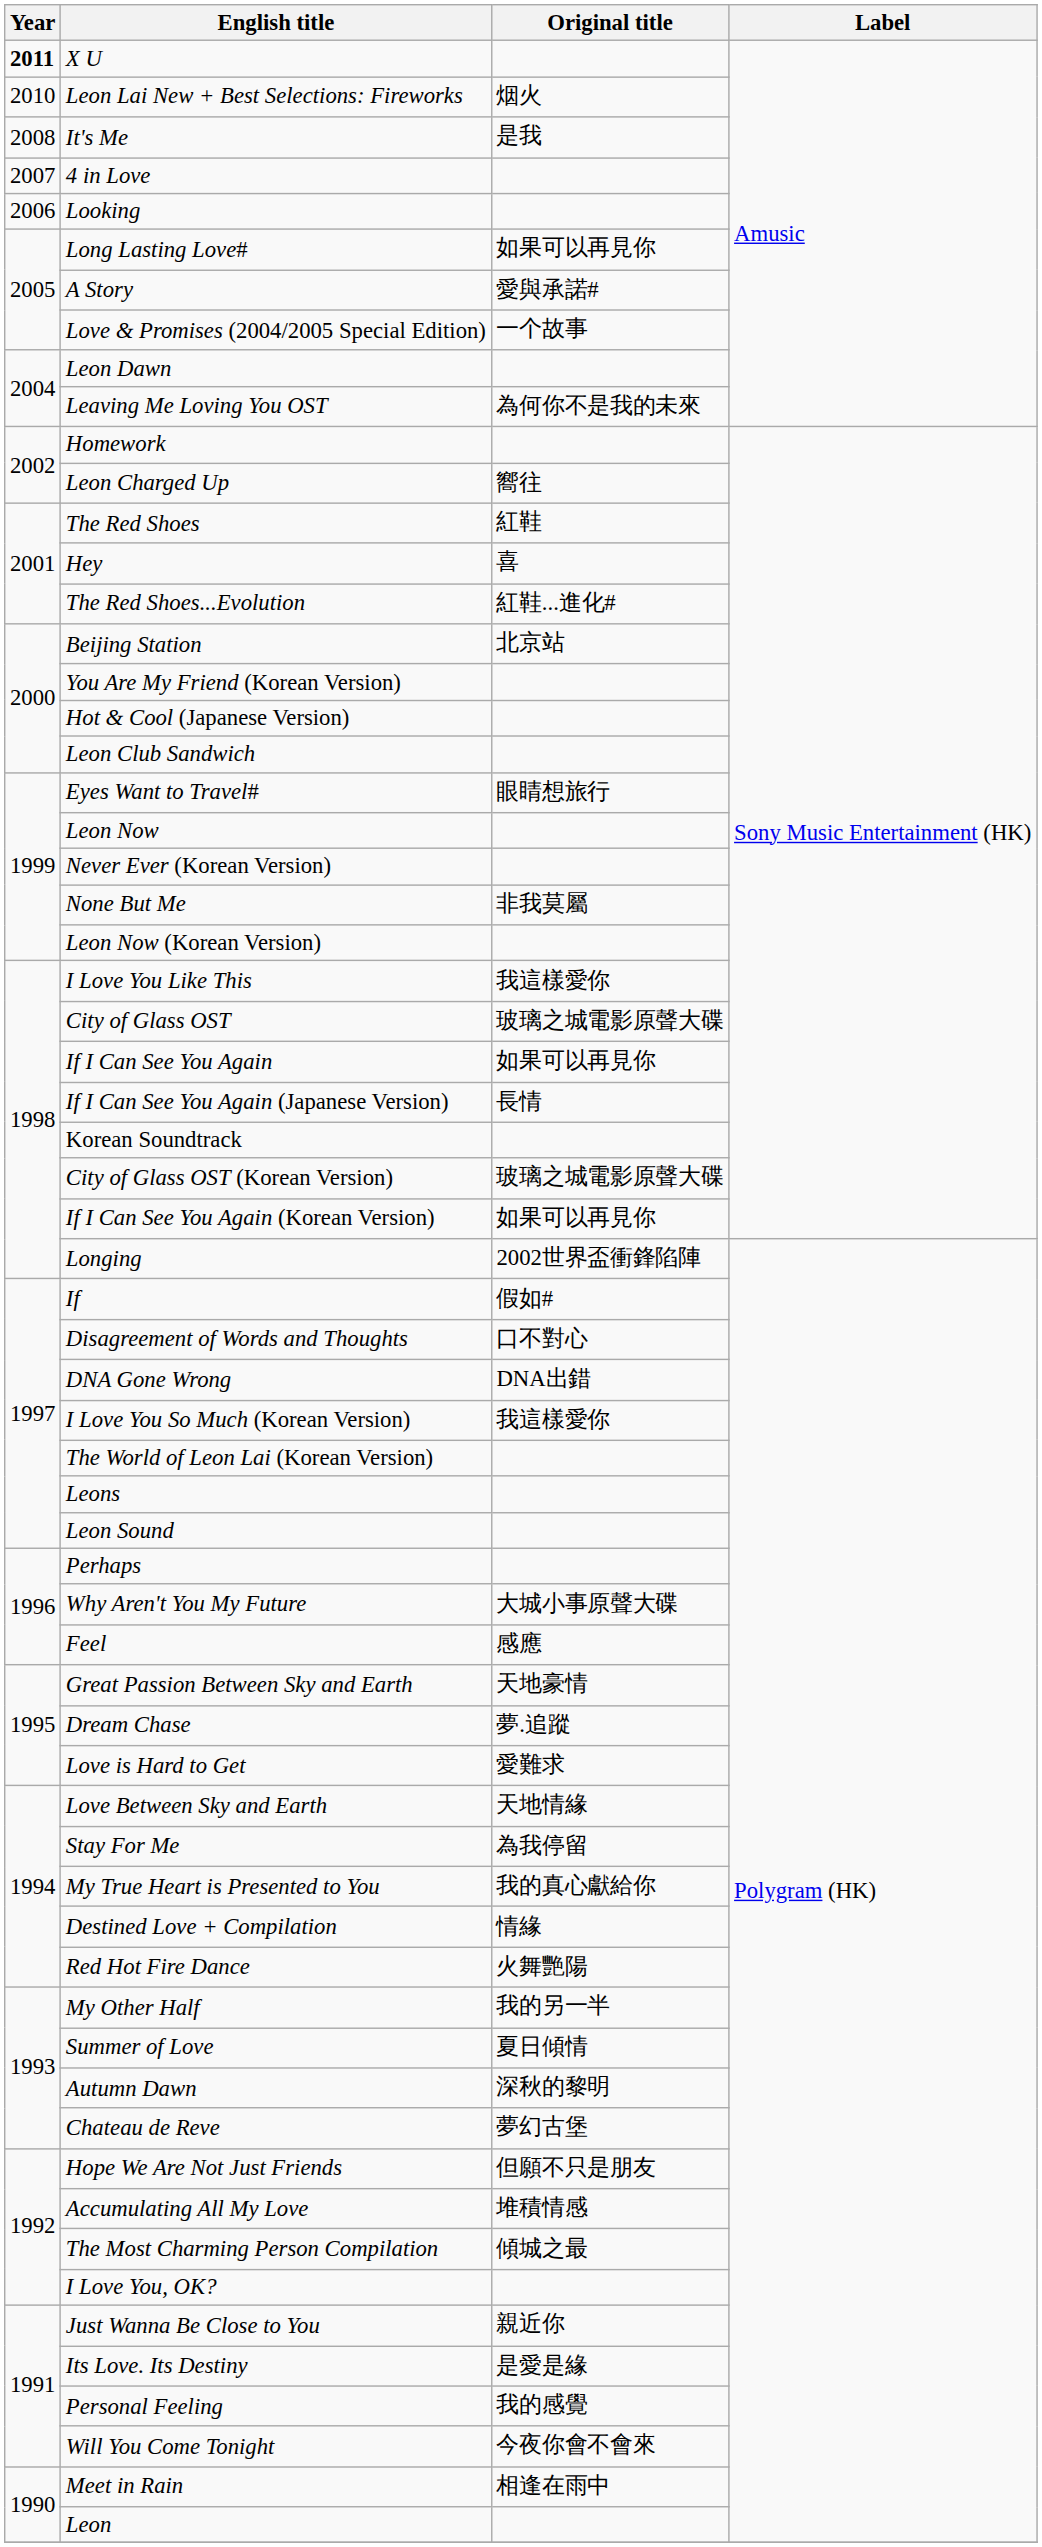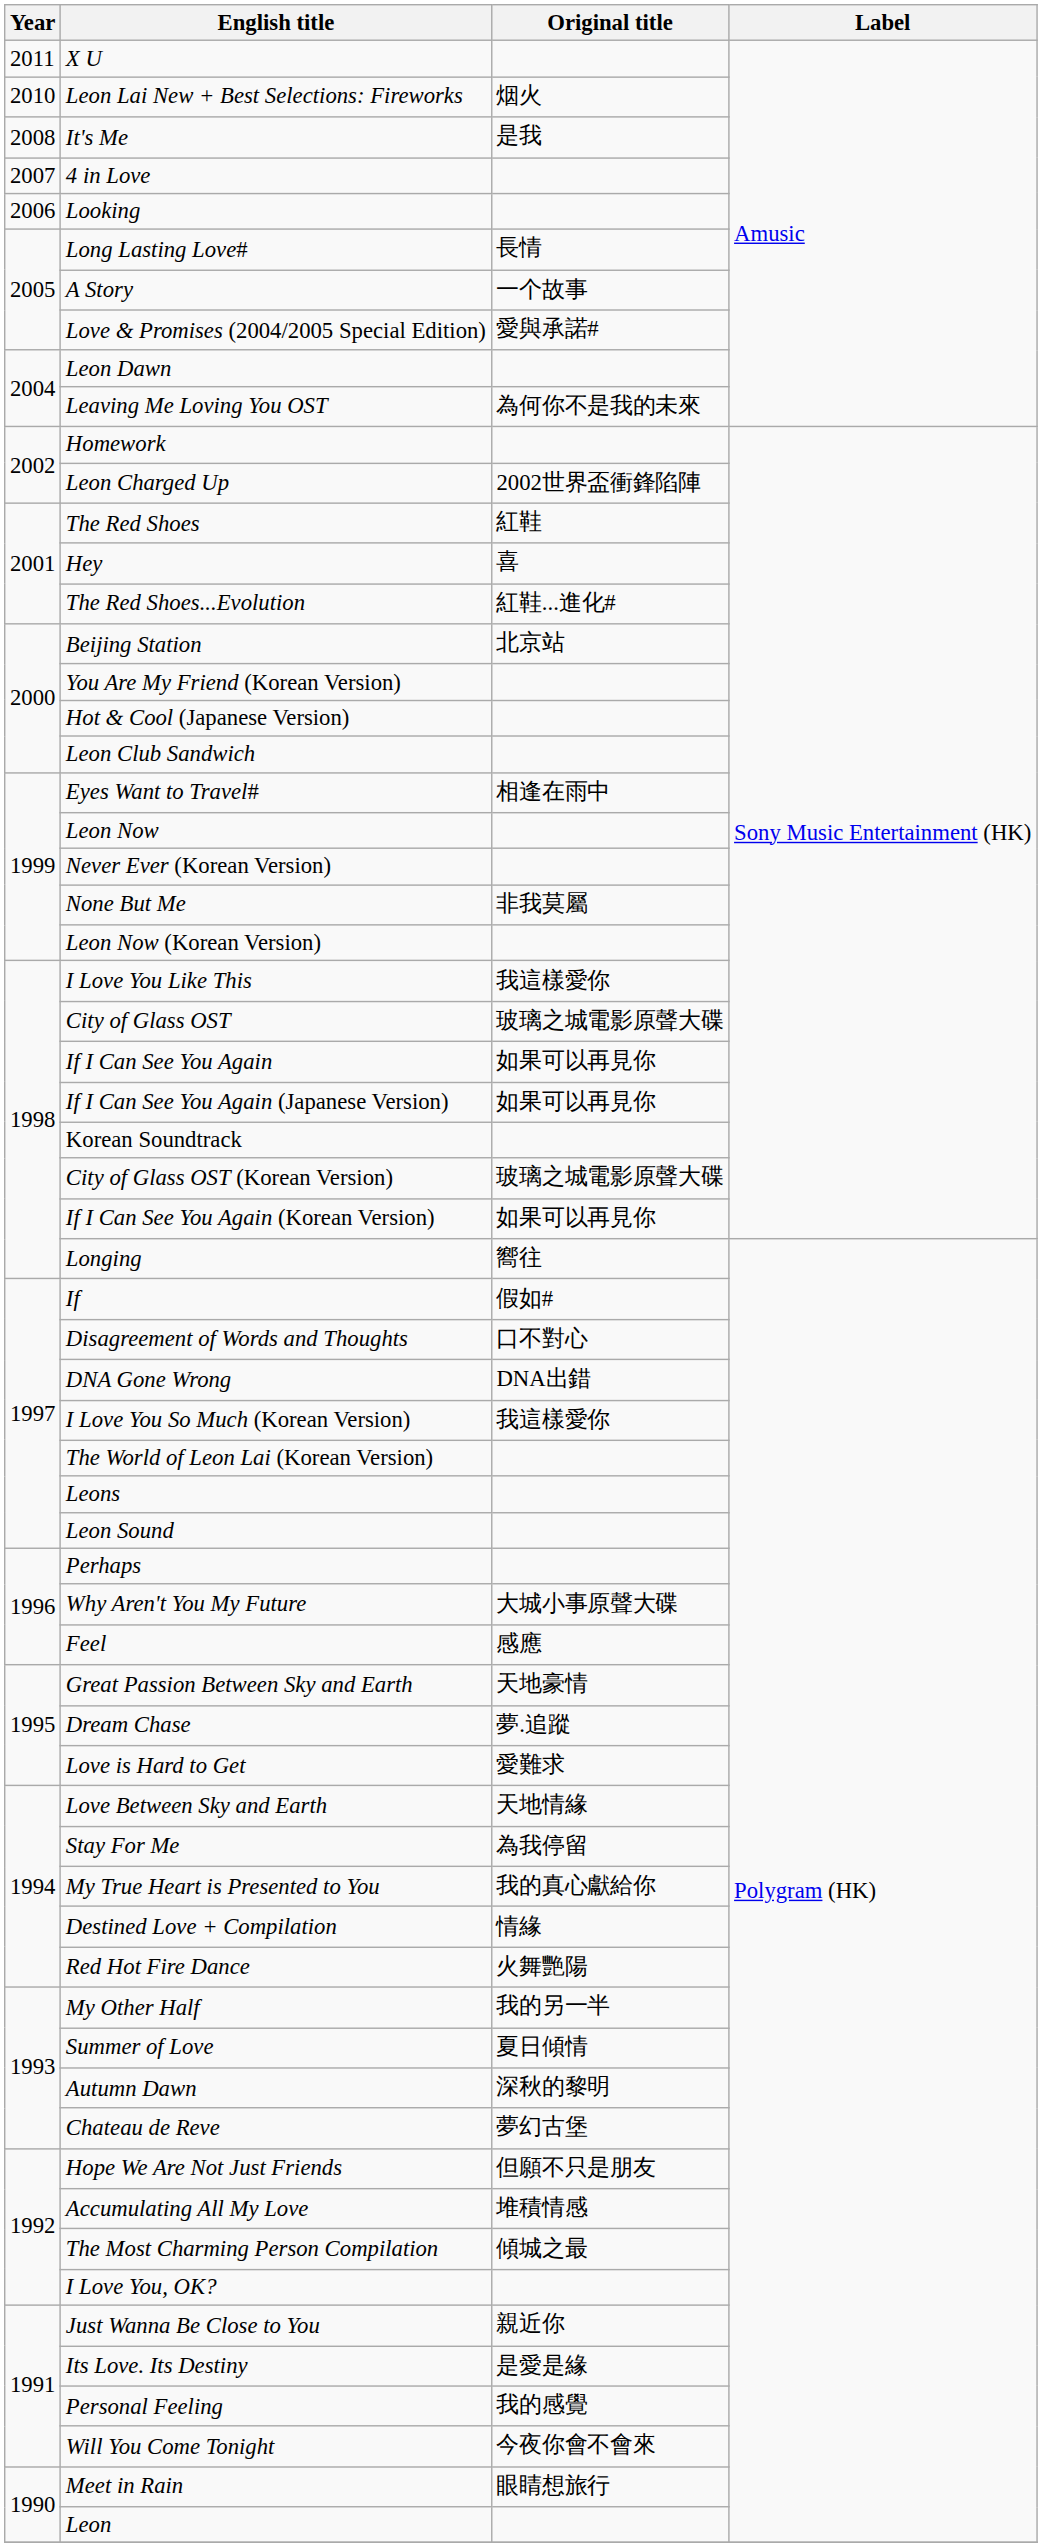X U | Year: bold -> normal
Long Lasting Love# | Original title: 如果可以再見你 -> 長情
A Story | Original title: 愛與承諾# -> 一个故事
Love & Promises (2004/2005 Special Edition) | Original title: 一个故事 -> 愛與承諾#
Leon Charged Up | Original title: 嚮往 -> 2002世界盃衝鋒陷陣
Eyes Want to Travel# | Original title: 眼睛想旅行 -> 相逢在雨中
If I Can See You Again (Japanese Version) | Original title: 長情 -> 如果可以再見你
Longing | Original title: 2002世界盃衝鋒陷陣 -> 嚮往
Meet in Rain | Original title: 相逢在雨中 -> 眼睛想旅行
